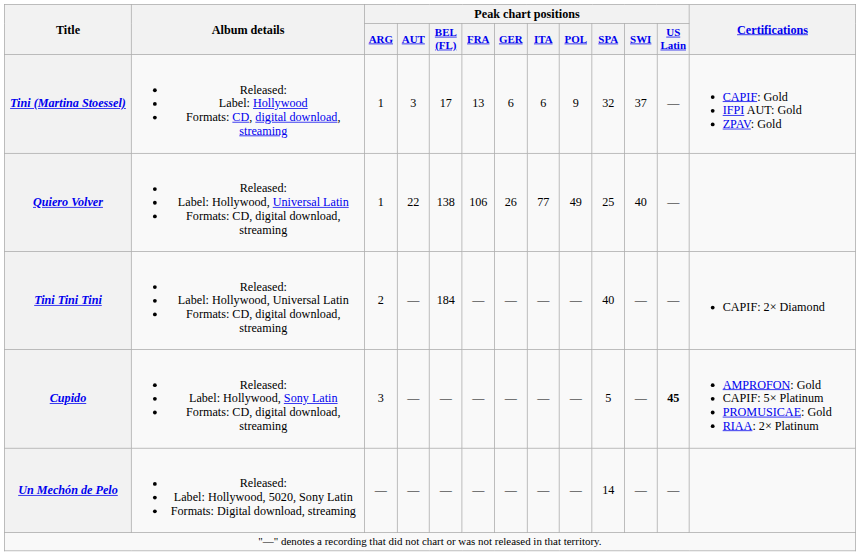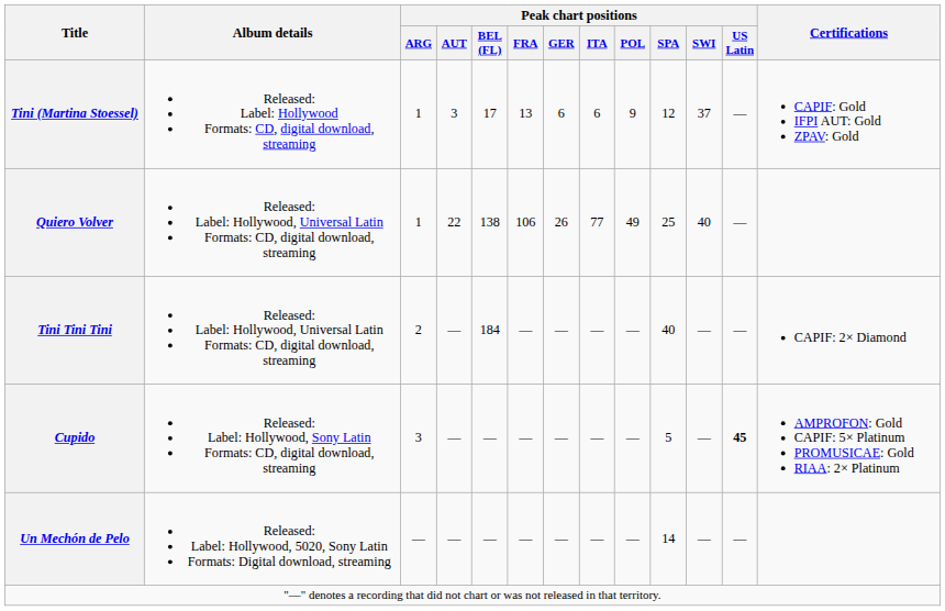Tini (Martina Stoessel) | Peak chart positions / SPA: 32 -> 12
